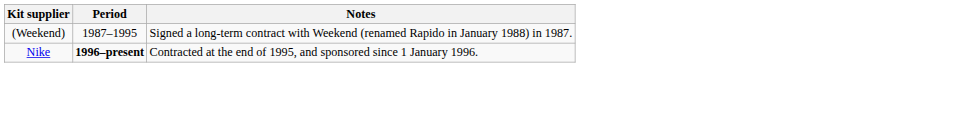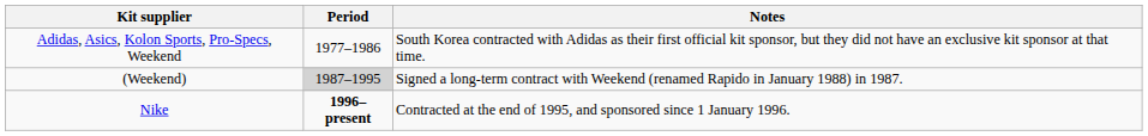+ row: Adidas, Asics, Kolon Sports, Pro-Specs, Weekend | 1977–1986 | South Korea contracted with Adidas as their first official kit sponsor, but they did not have an exclusive kit sponsor at that time.
(Weekend) | Period: no background -> lightgrey background
